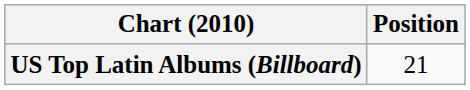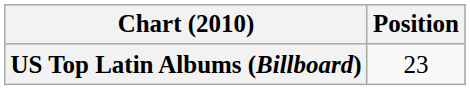US Top Latin Albums (Billboard) | Position: 21 -> 23
